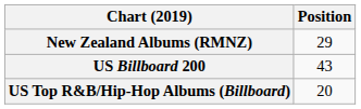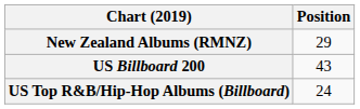US Top R&B/Hip-Hop Albums (Billboard) | Position: 20 -> 24
